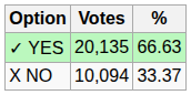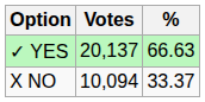✓ YES | Votes: 20,135 -> 20,137
